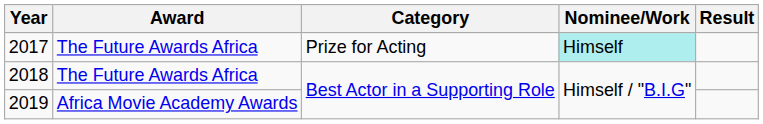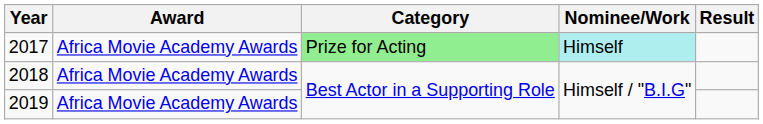2017 | Award: The Future Awards Africa -> Africa Movie Academy Awards
2017 | Category: no background -> lightgreen background
2018 | Award: The Future Awards Africa -> Africa Movie Academy Awards
